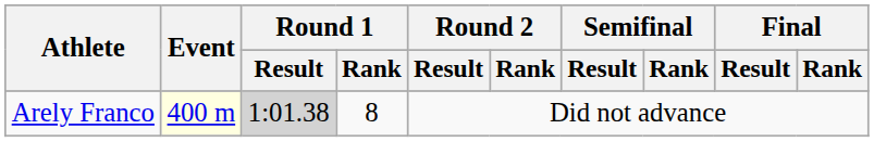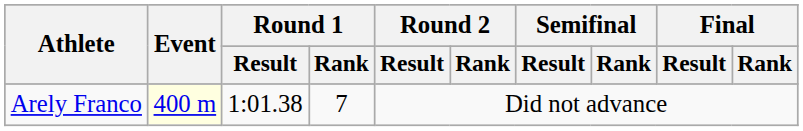Arely Franco | Round 1 / Result: lightgrey background -> no background
Arely Franco | Round 1 / Rank: 8 -> 7
